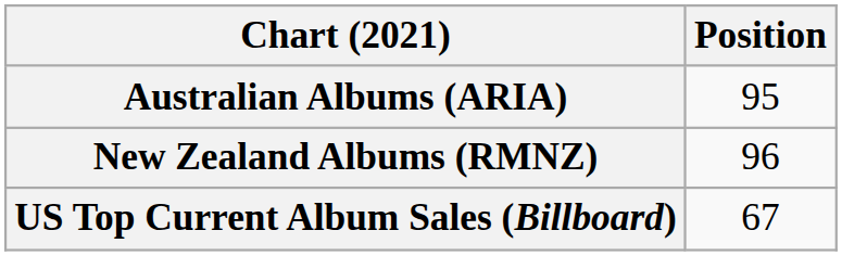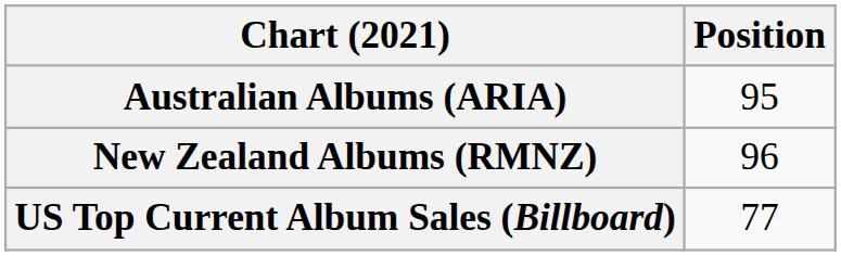US Top Current Album Sales (Billboard) | Position: 67 -> 77
